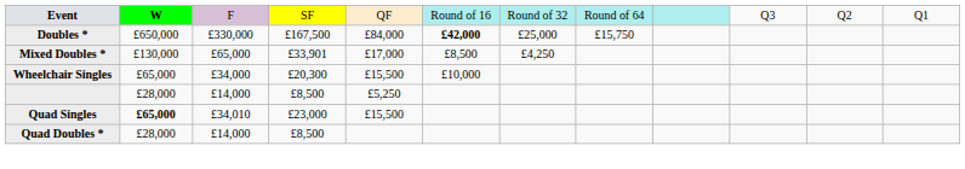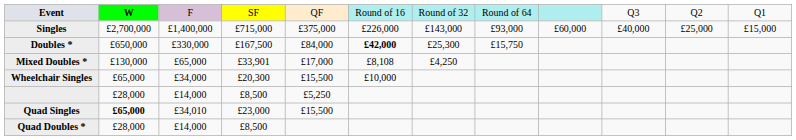+ row: Singles | £2,700,000 | £1,400,000 | £715,000 | £375,000 | £226,000 | £143,000 | £93,000 | £60,000 | £40,000 | £25,000 | £15,000
Doubles * | column 7: £25,000 -> £25,300
Mixed Doubles * | column 6: £8,500 -> £8,108
